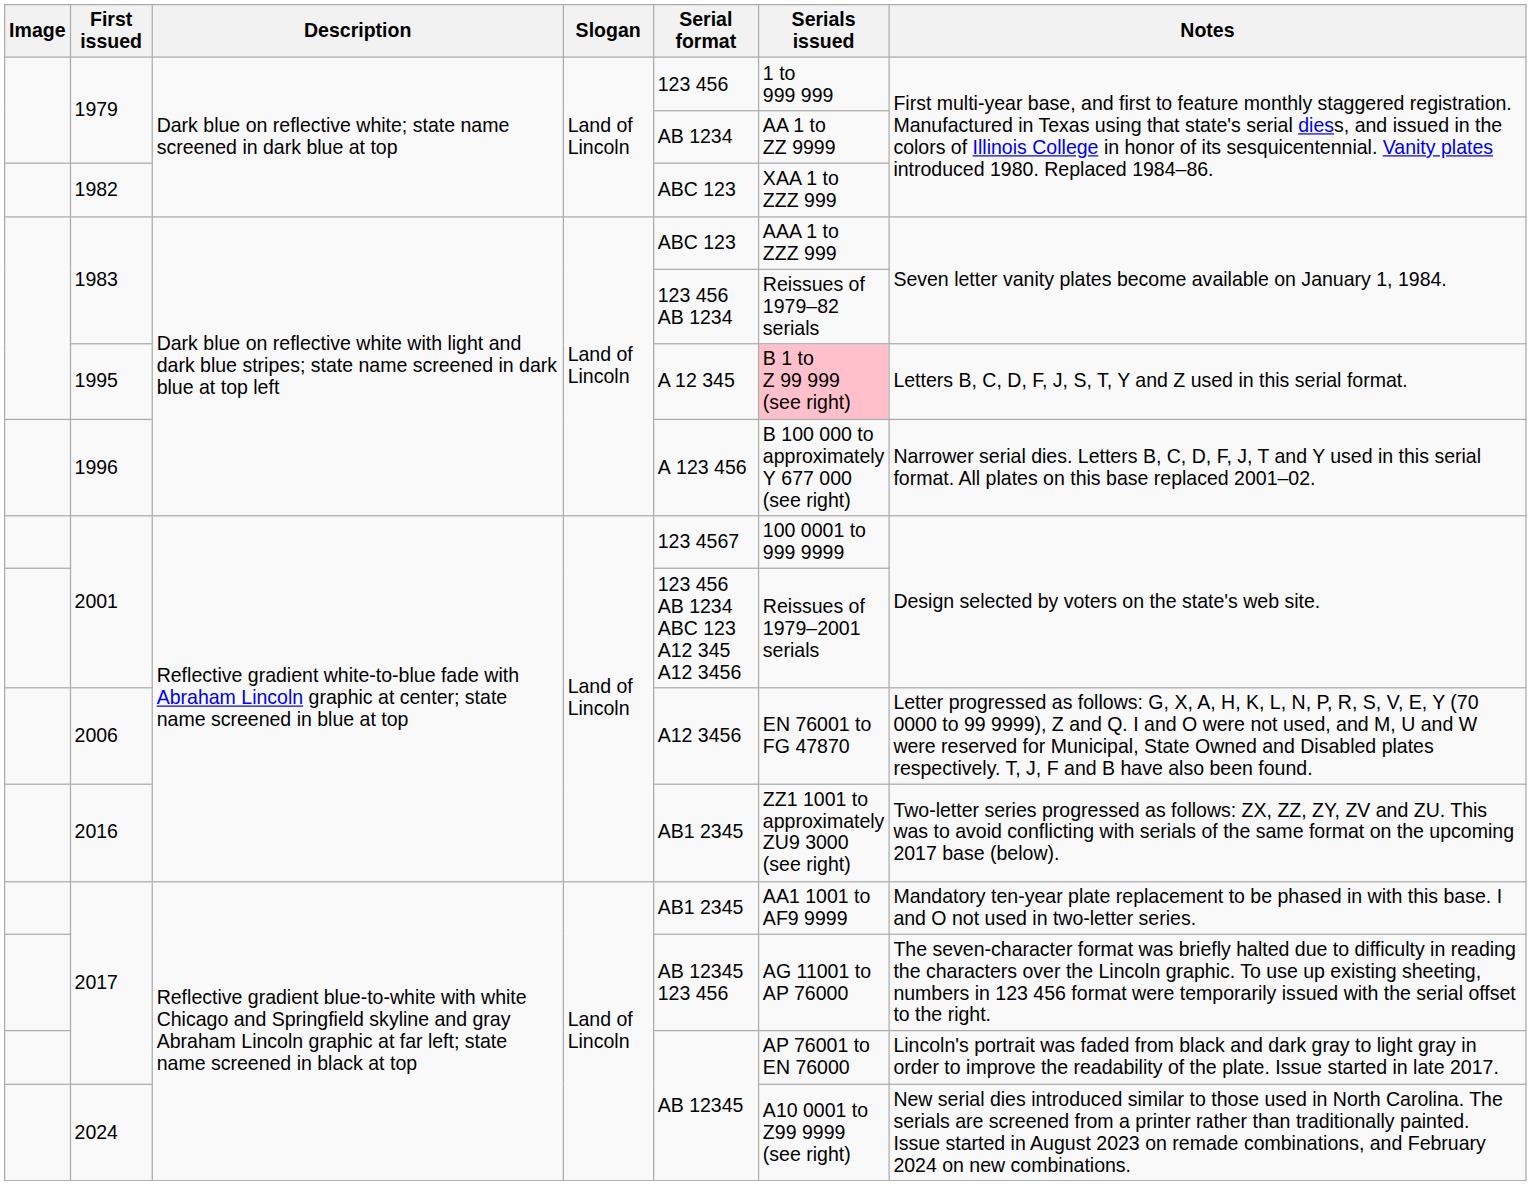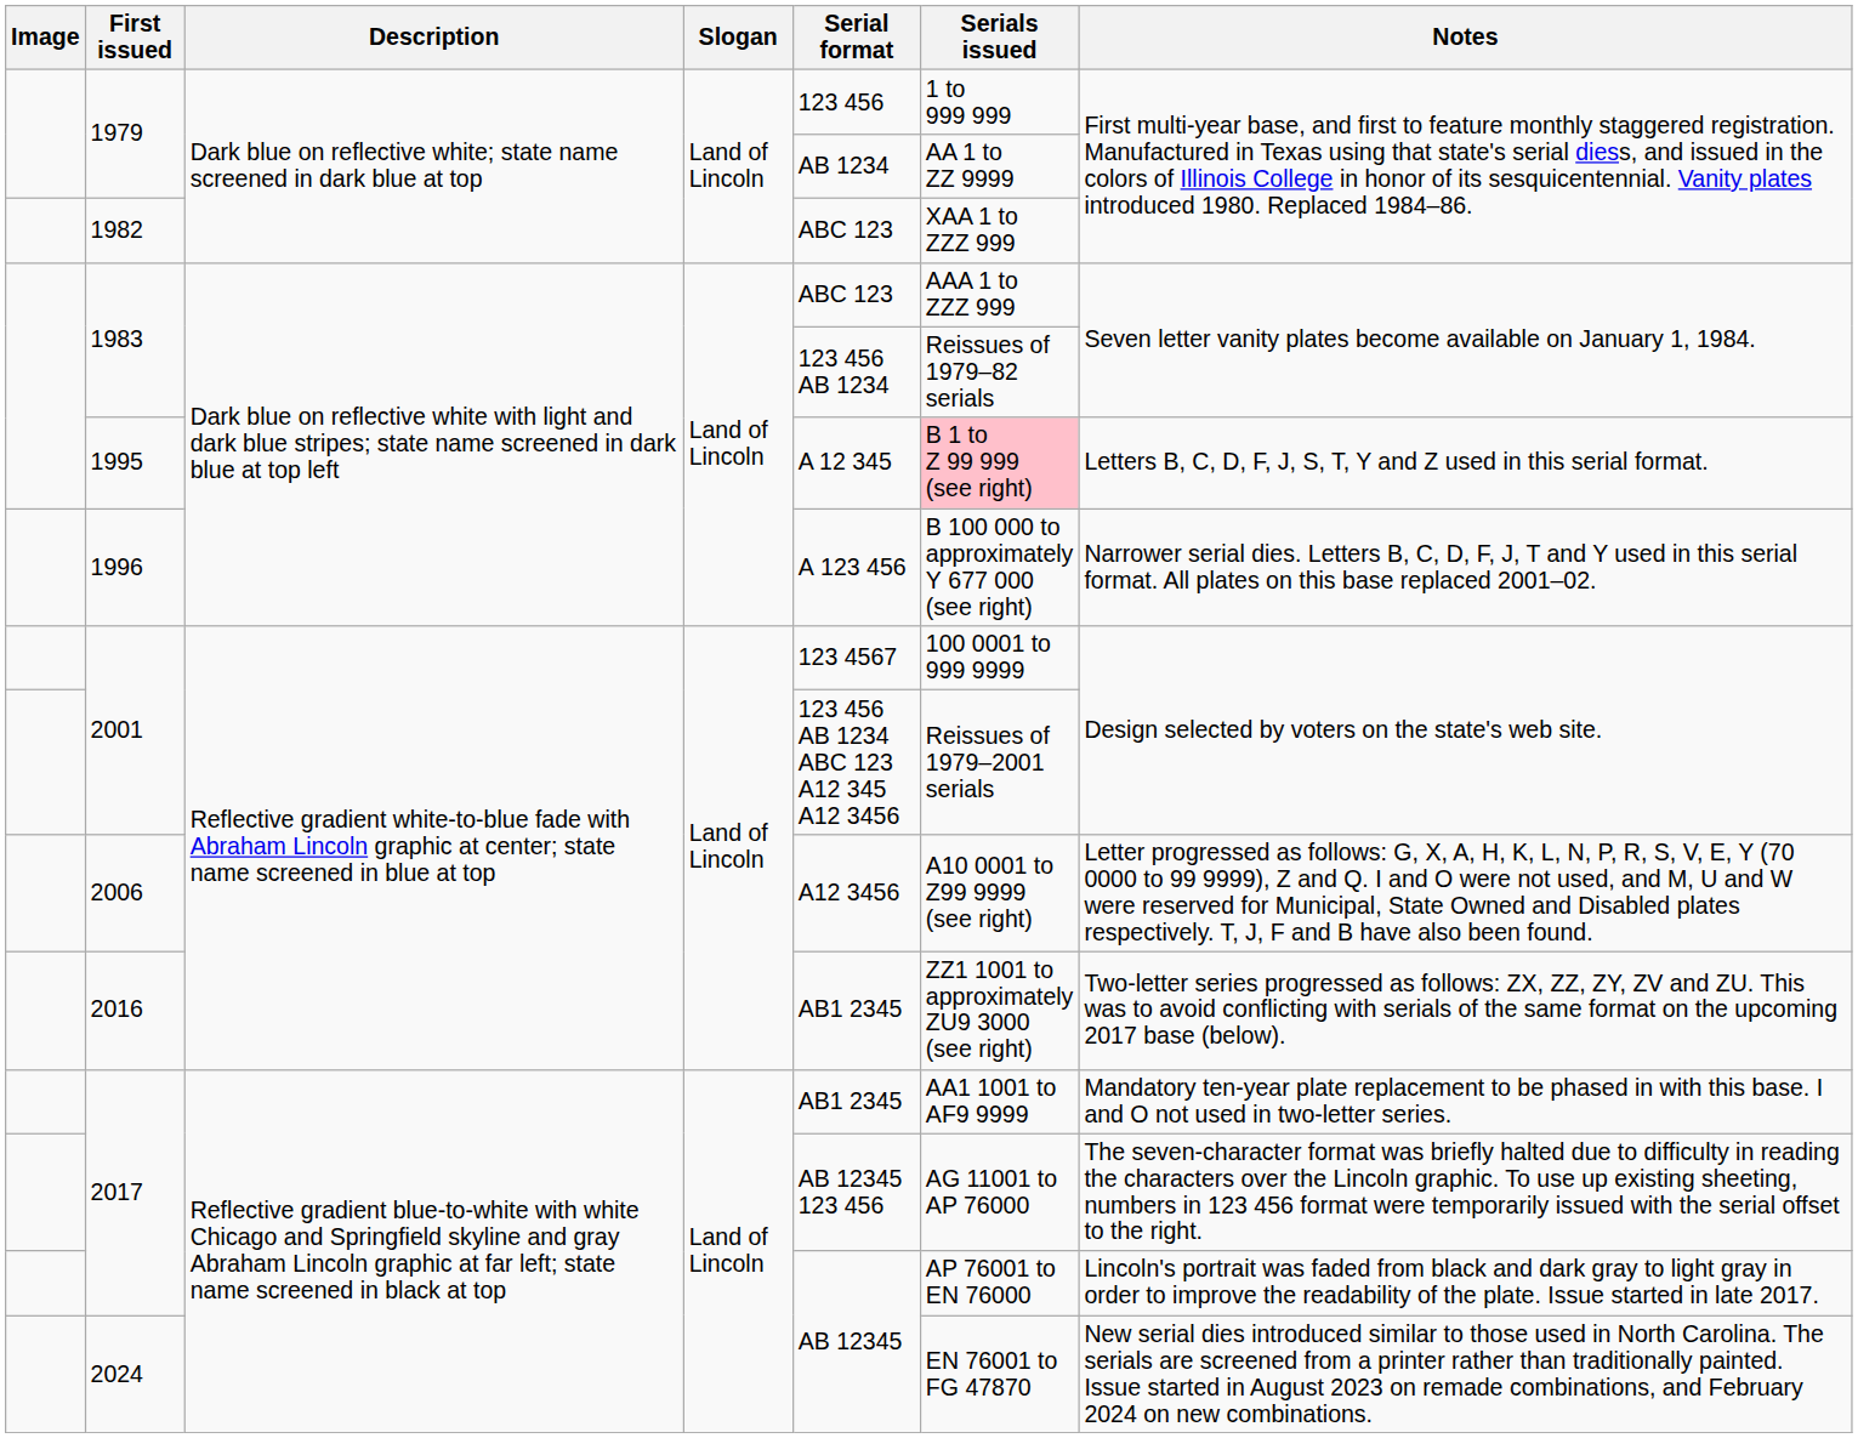2006 | Serials issued: EN 76001 to FG 47870 -> A10 0001 to Z99 9999 (see right)
2024 | Serials issued: A10 0001 to Z99 9999 (see right) -> EN 76001 to FG 47870
